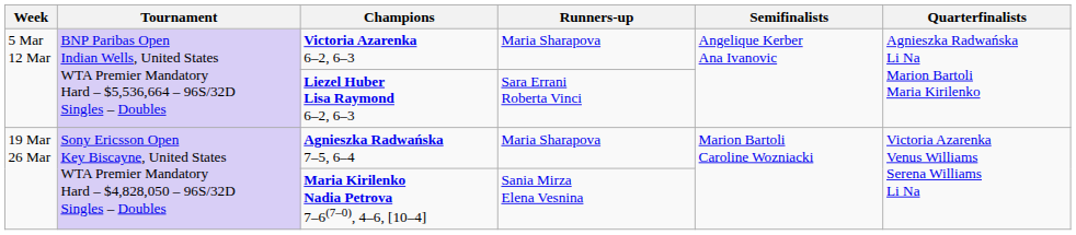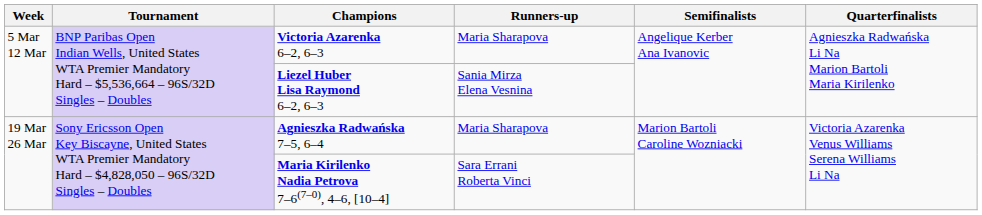Liezel Huber Lisa Raymond 6–2, 6–3 | Runners-up: Sara Errani Roberta Vinci -> Sania Mirza Elena Vesnina
Maria Kirilenko Nadia Petrova 7–6(7–0), 4–6, [10–4] | Runners-up: Sania Mirza Elena Vesnina -> Sara Errani Roberta Vinci
